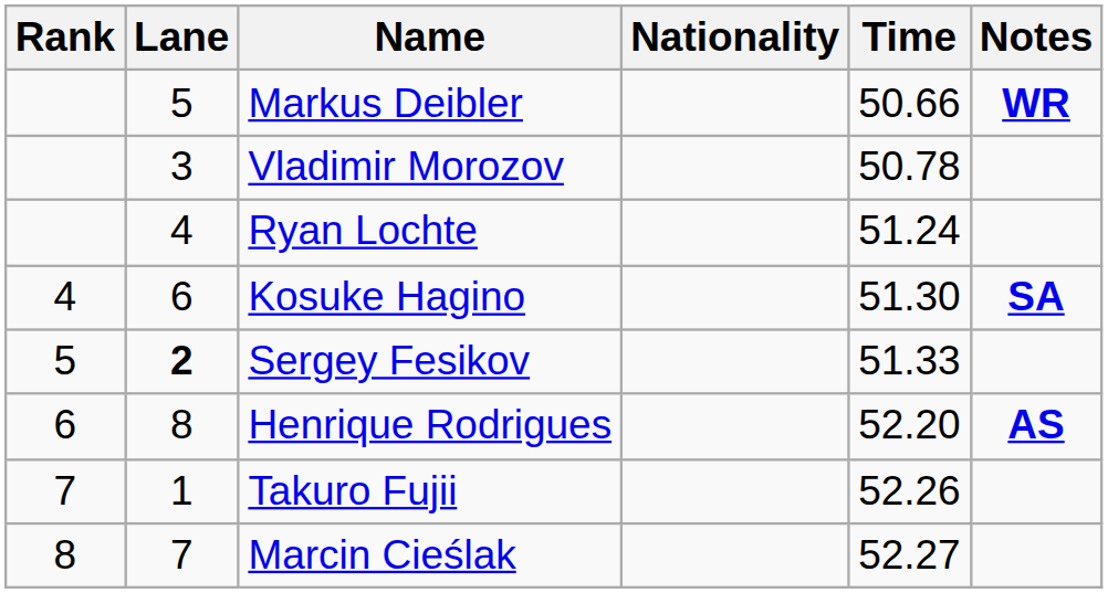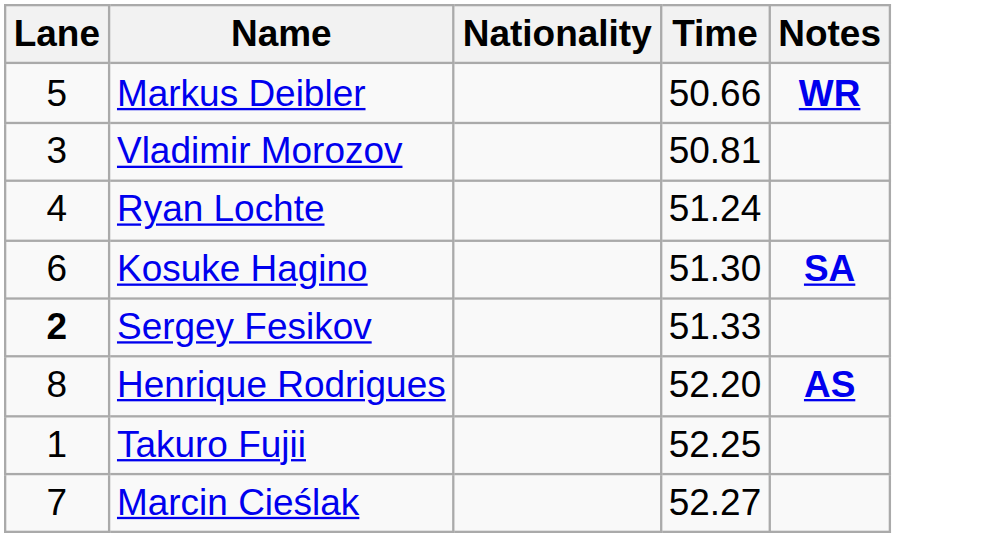- column: Rank | 4 | 5 | 6 | 7 | 8
Vladimir Morozov | Time: 50.78 -> 50.81
Takuro Fujii | Time: 52.26 -> 52.25
